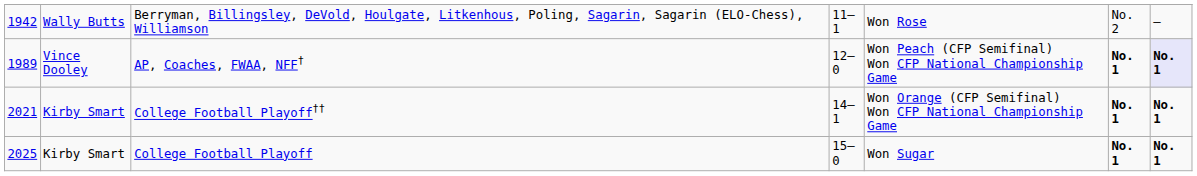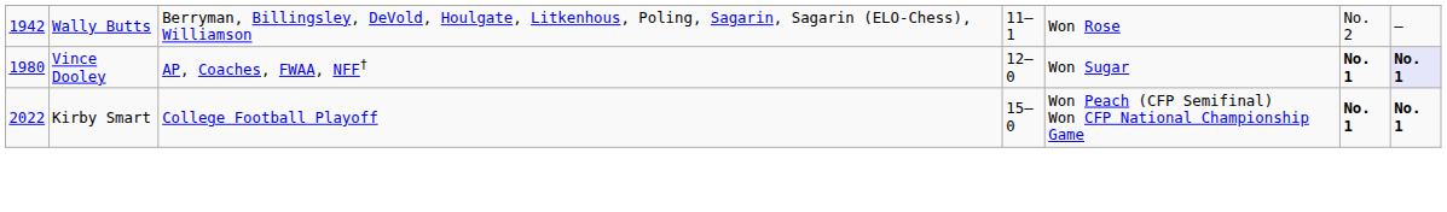AP, Coaches, FWAA, NFF† | column 1: 1989 -> 1980
AP, Coaches, FWAA, NFF† | column 5: Won Peach (CFP Semifinal) Won CFP National Championship Game -> Won Sugar
- row: 2021 | Kirby Smart | College Football Playoff†† | 14–1 | Won Orange (CFP Semifinal) Won CFP National Championship Game | No. 1 | No. 1
College Football Playoff | column 1: 2025 -> 2022
College Football Playoff | column 5: Won Sugar -> Won Peach (CFP Semifinal) Won CFP National Championship Game
